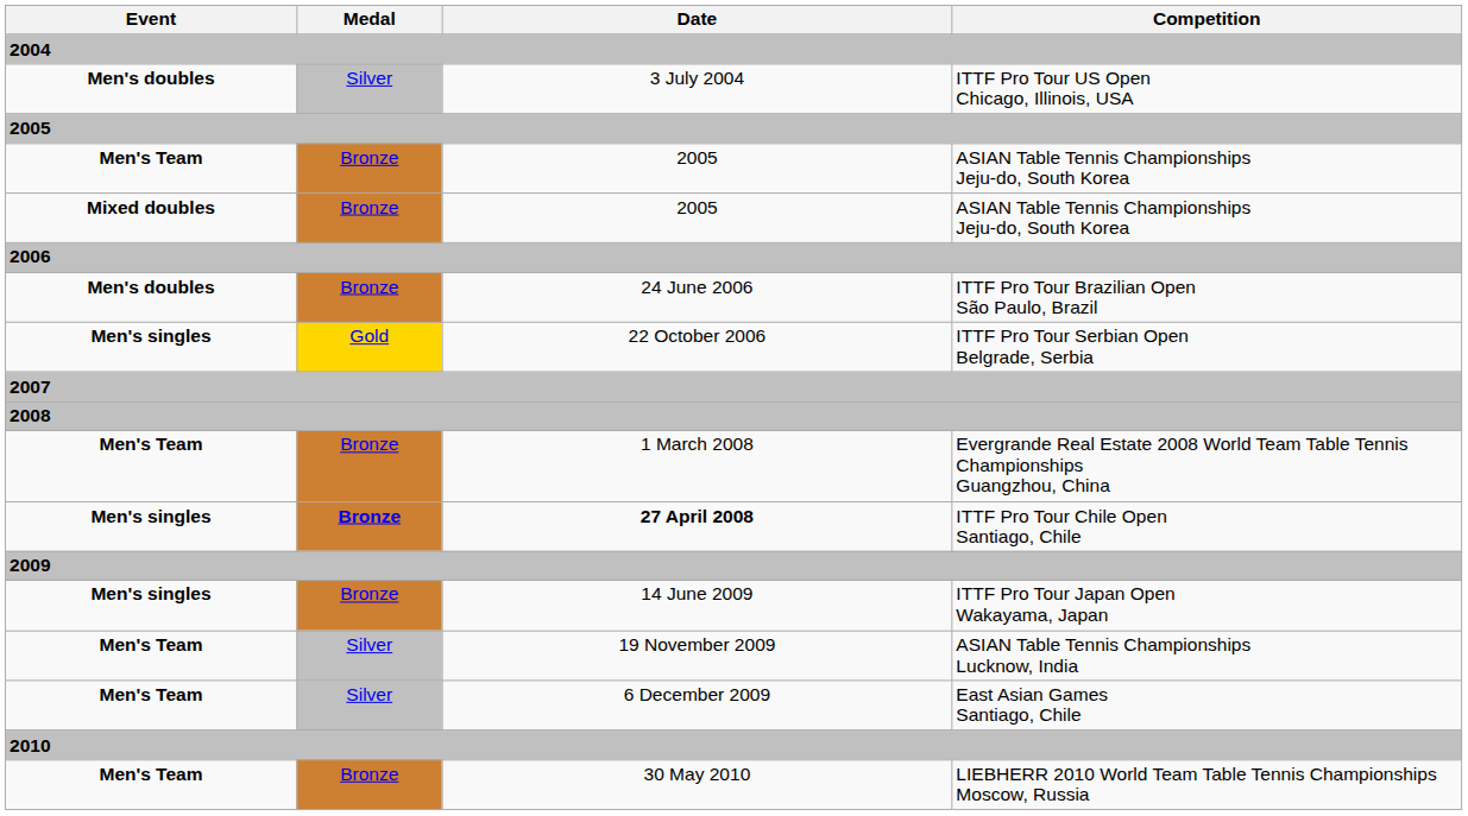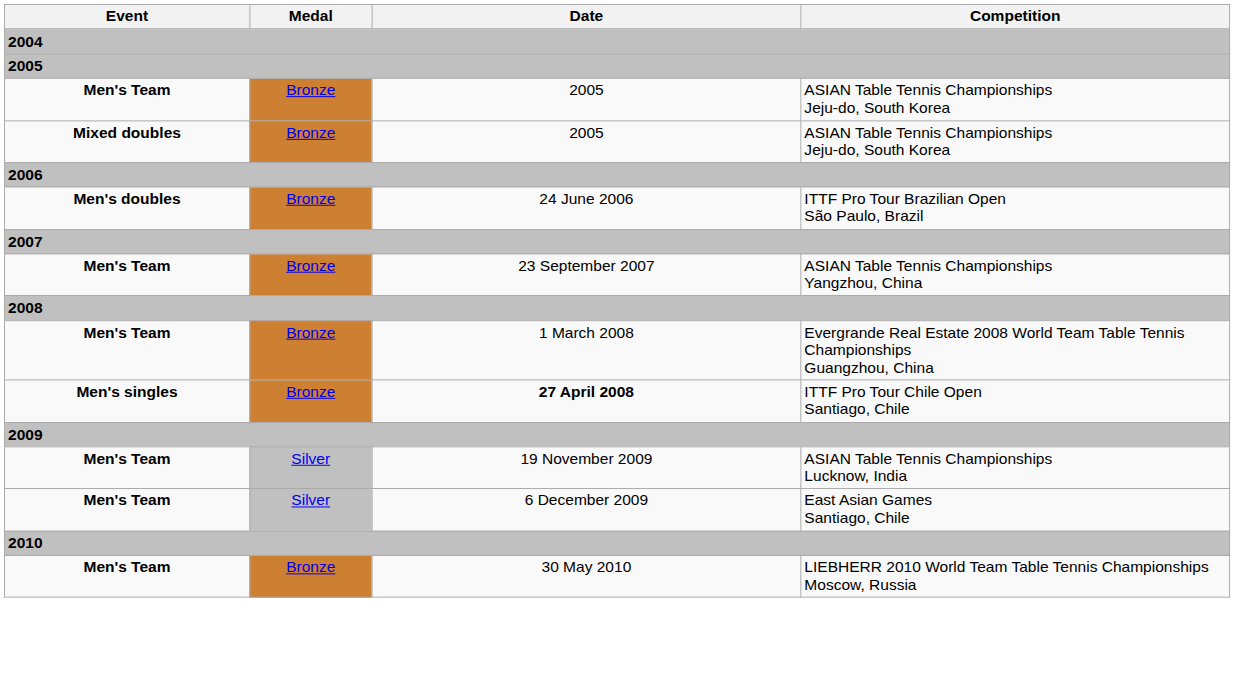- row: Men's doubles | Silver | 3 July 2004 | ITTF Pro Tour US Open Chicago, Illinois, USA
- row: Men's singles | Gold | 22 October 2006 | ITTF Pro Tour Serbian Open Belgrade, Serbia
+ row: Men's Team | Bronze | 23 September 2007 | ASIAN Table Tennis Championships Yangzhou, China
ITTF Pro Tour Chile Open Santiago, Chile | Medal: bold -> normal
- row: Men's singles | Bronze | 14 June 2009 | ITTF Pro Tour Japan Open Wakayama, Japan
